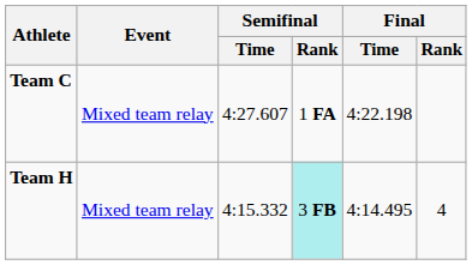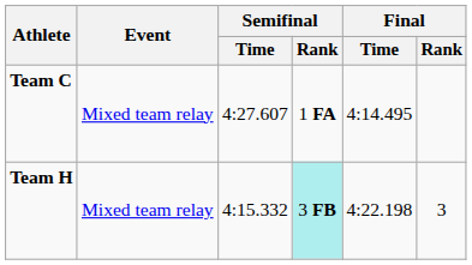Team C | Final / Time: 4:22.198 -> 4:14.495
Team H | Final / Time: 4:14.495 -> 4:22.198
Team H | Final / Rank: 4 -> 3
